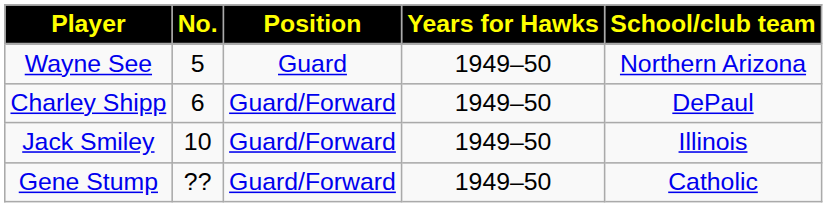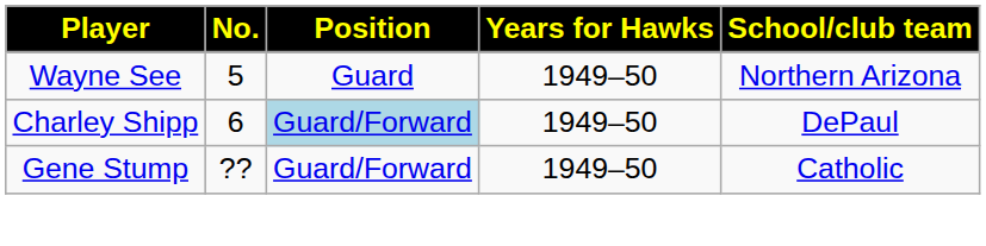Charley Shipp | Position: no background -> lightblue background
- row: Jack Smiley | 10 | Guard/Forward | 1949–50 | Illinois
